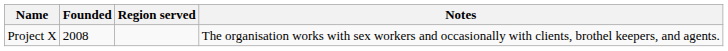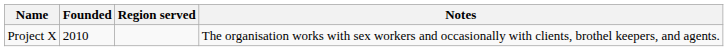Project X | Founded: 2008 -> 2010
